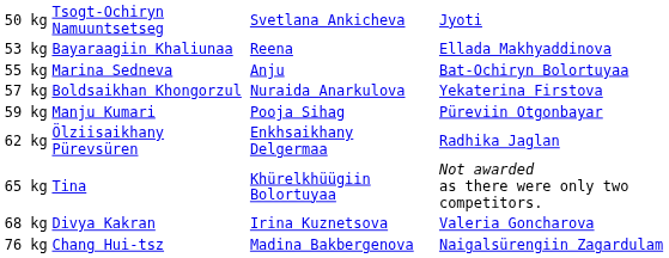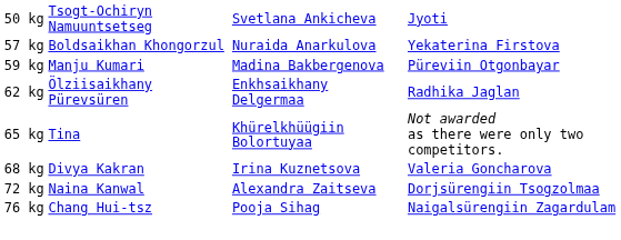- row: 53 kg | Bayaraagiin Khaliunaa | Reena | Ellada Makhyaddinova
- row: 55 kg | Marina Sedneva | Anju | Bat-Ochiryn Bolortuyaa
59 kg | column 3: Pooja Sihag -> Madina Bakbergenova
+ row: 72 kg | Naina Kanwal | Alexandra Zaitseva | Dorjsürengiin Tsogzolmaa
76 kg | column 3: Madina Bakbergenova -> Pooja Sihag
